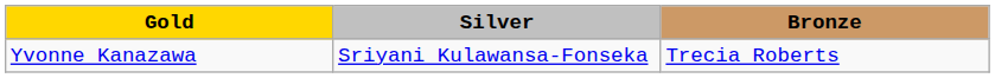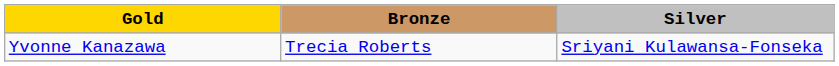columns swapped: Silver <-> Bronze
